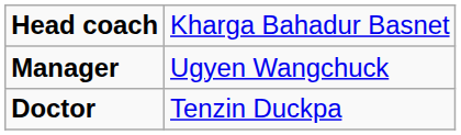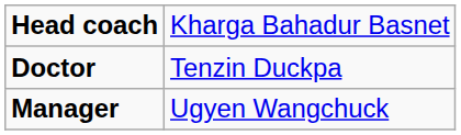rows swapped: Manager <-> Doctor
